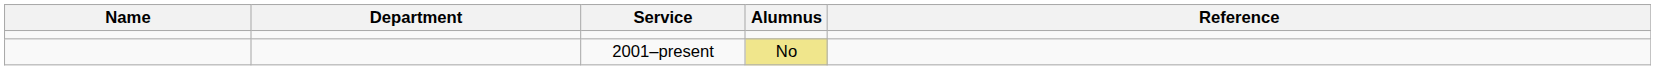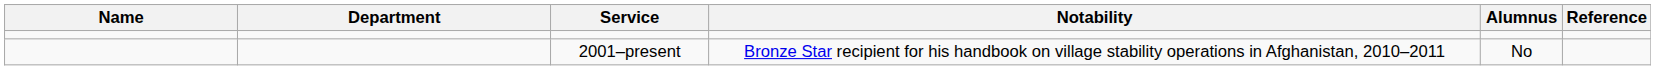+ column: Notability | Bronze Star recipient for his handbook on village stability operations in Afghanistan, 2010–2011
2001–present | Alumnus: khaki background -> no background
